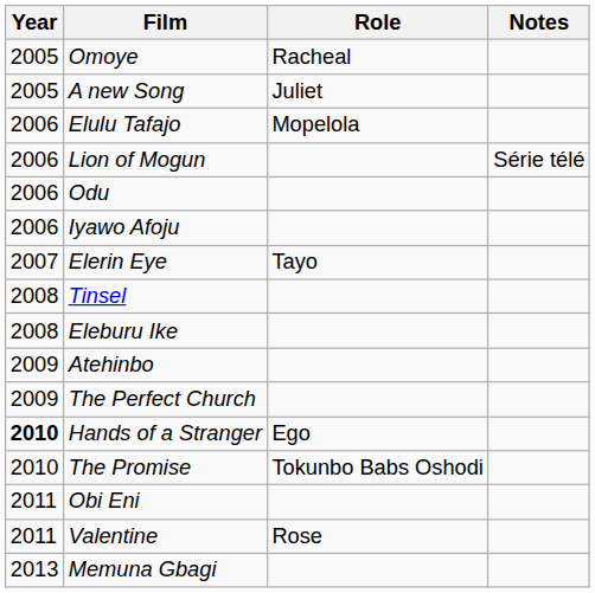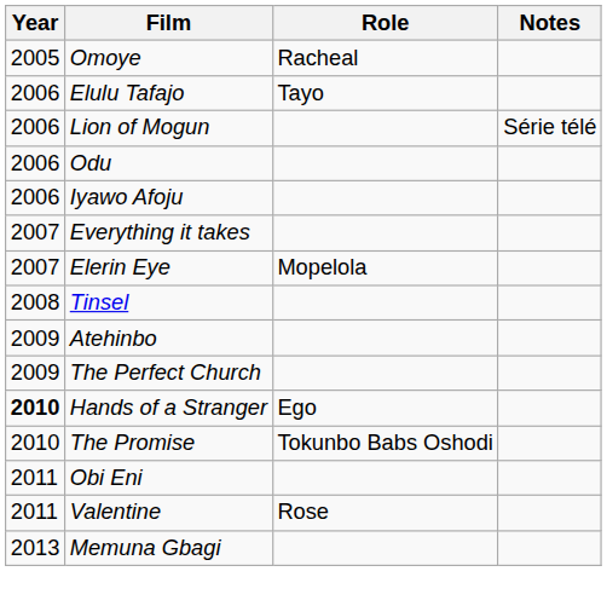- row: 2005 | A new Song | Juliet
Elulu Tafajo | Role: Mopelola -> Tayo
+ row: 2007 | Everything it takes
Elerin Eye | Role: Tayo -> Mopelola
- row: 2008 | Eleburu Ike
